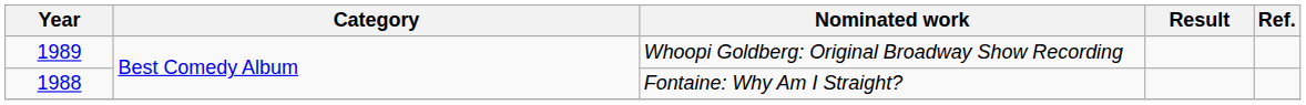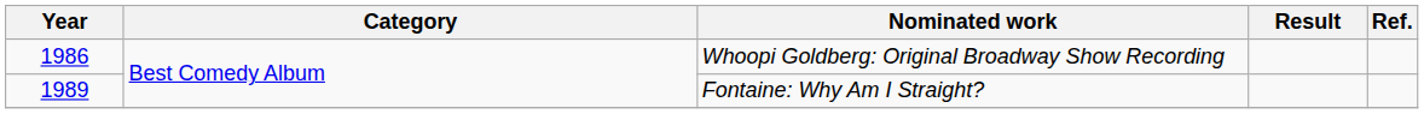Whoopi Goldberg: Original Broadway Show Recording | Year: 1989 -> 1986
Fontaine: Why Am I Straight? | Year: 1988 -> 1989
